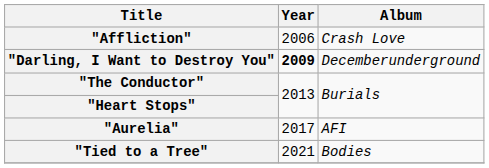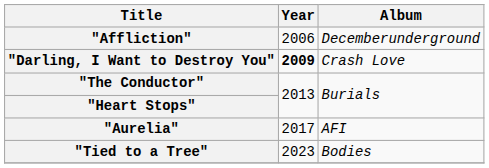"Affliction" | Album: Crash Love -> Decemberunderground
"Darling, I Want to Destroy You" | Album: Decemberunderground -> Crash Love
"Tied to a Tree" | Year: 2021 -> 2023
